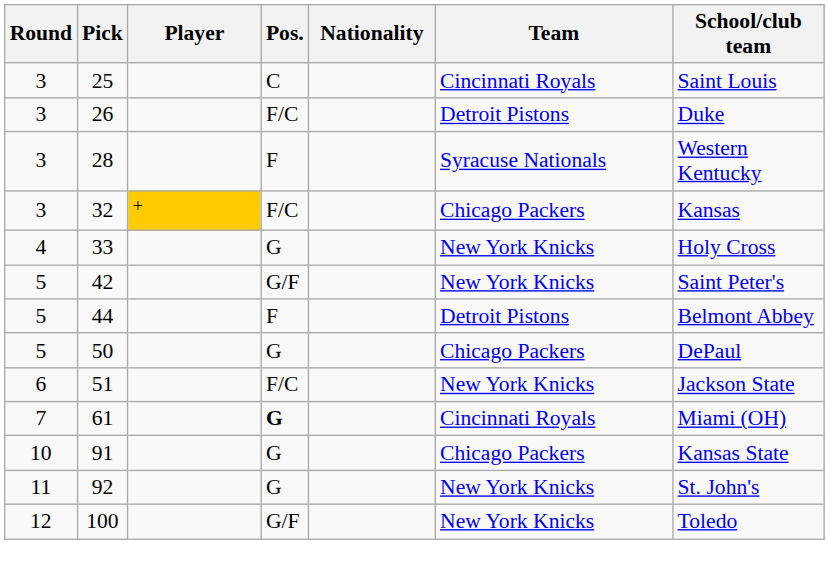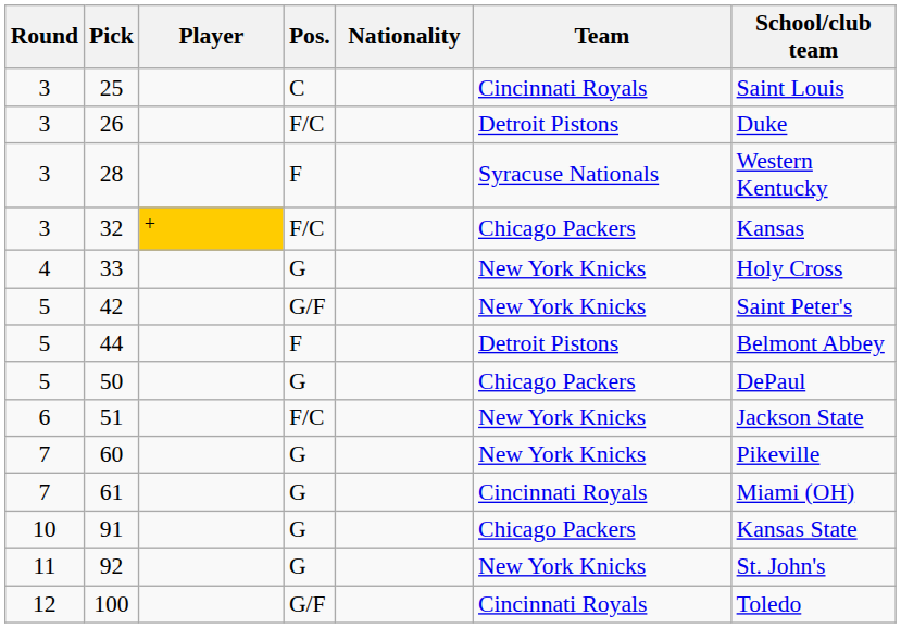+ row: 7 | 60 | G | New York Knicks | Pikeville
61 | Pos.: bold -> normal
100 | Team: New York Knicks -> Cincinnati Royals
